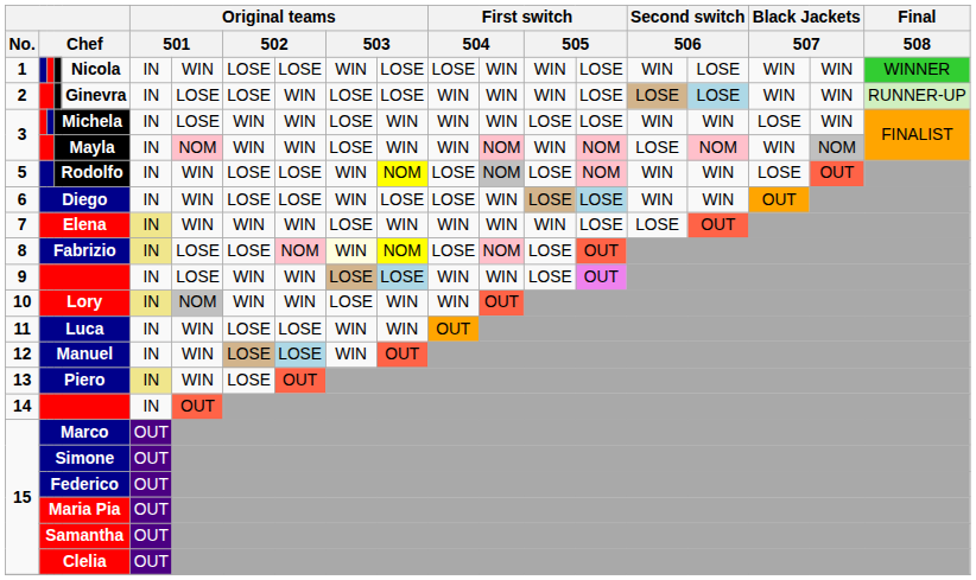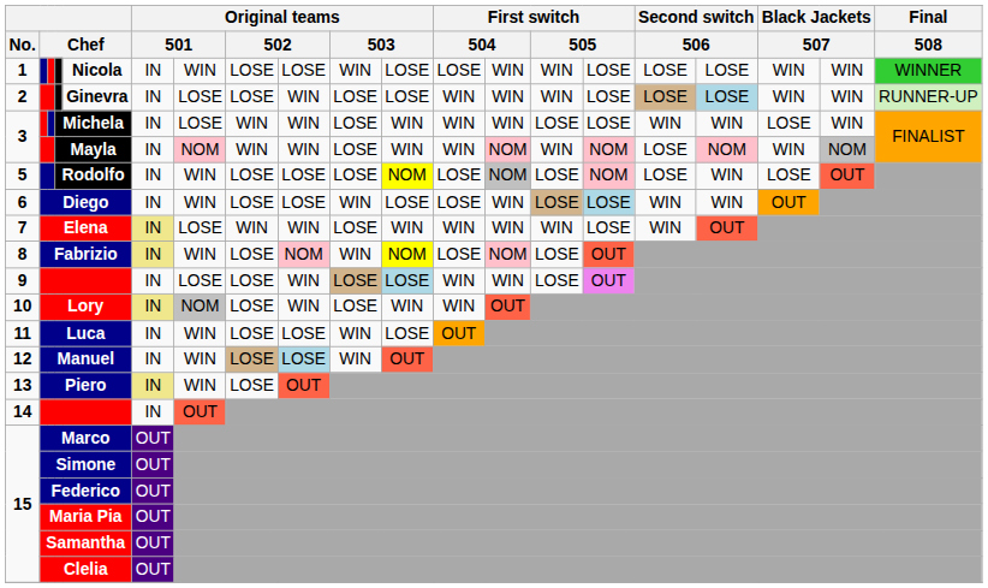1 | column 17: WIN -> LOSE
5 | column 11: WIN -> LOSE
5 | column 17: WIN -> LOSE
7 | column 8: WIN -> LOSE
7 | column 17: LOSE -> WIN
8 | column 8: LOSE -> WIN
8 | column 11: lightyellow background -> no background
9 | column 9: WIN -> LOSE
10 | column 9: WIN -> LOSE
11 | column 12: WIN -> LOSE
